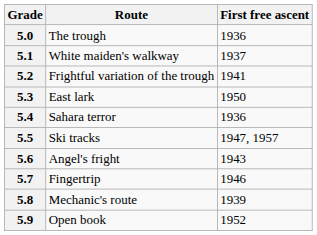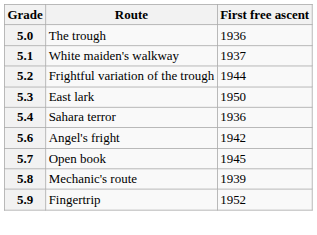5.2 | First free ascent: 1941 -> 1944
- row: 5.5 | Ski tracks | 1947, 1957
5.6 | First free ascent: 1943 -> 1942
5.7 | Route: Fingertrip -> Open book
5.7 | First free ascent: 1946 -> 1945
5.9 | Route: Open book -> Fingertrip
